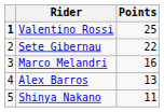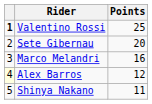Sete Gibernau | Points: 22 -> 20
Alex Barros | column 1: no background -> lightyellow background
Alex Barros | Points: 13 -> 12
